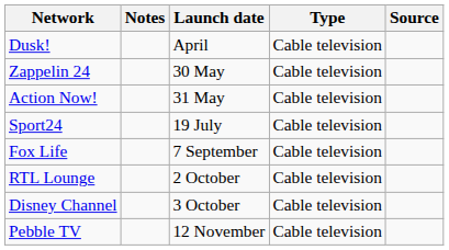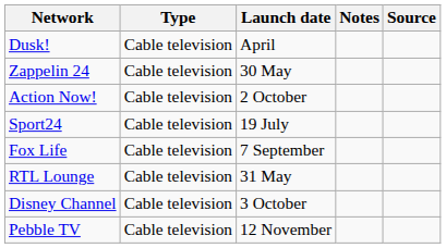columns swapped: Type <-> Notes
Action Now! | Launch date: 31 May -> 2 October
RTL Lounge | Launch date: 2 October -> 31 May
